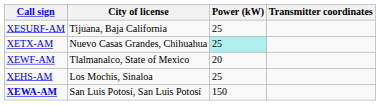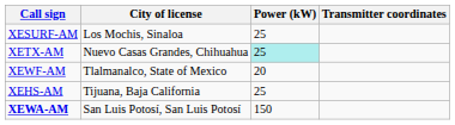XESURF-AM | City of license: Tijuana, Baja California -> Los Mochis, Sinaloa
XEHS-AM | City of license: Los Mochis, Sinaloa -> Tijuana, Baja California
